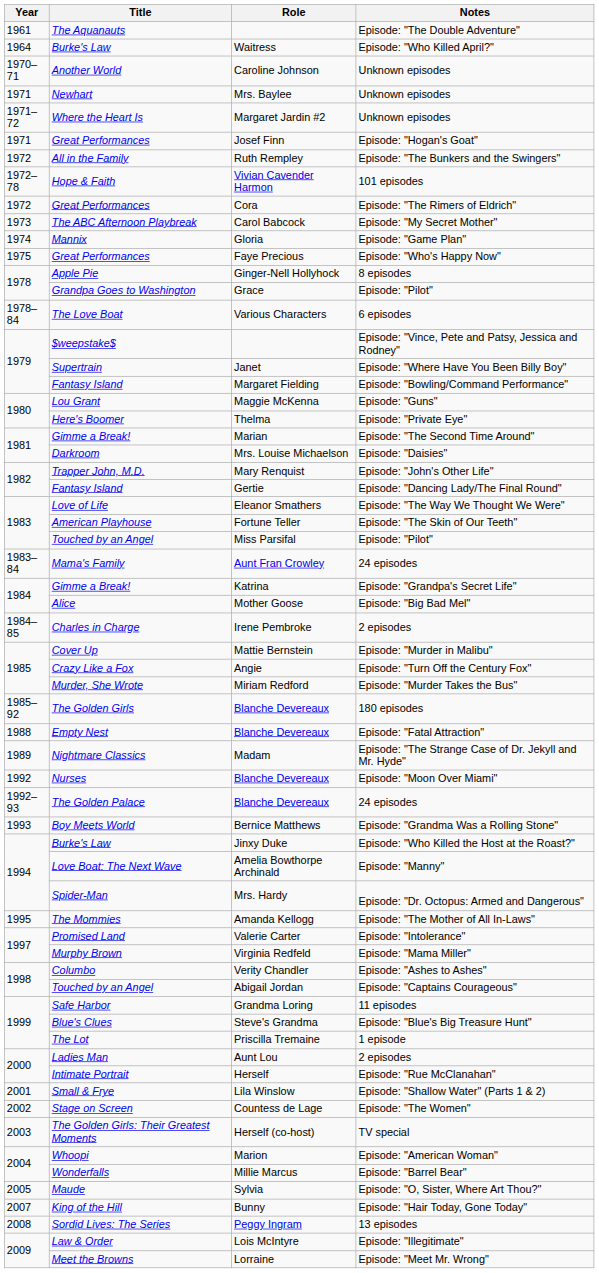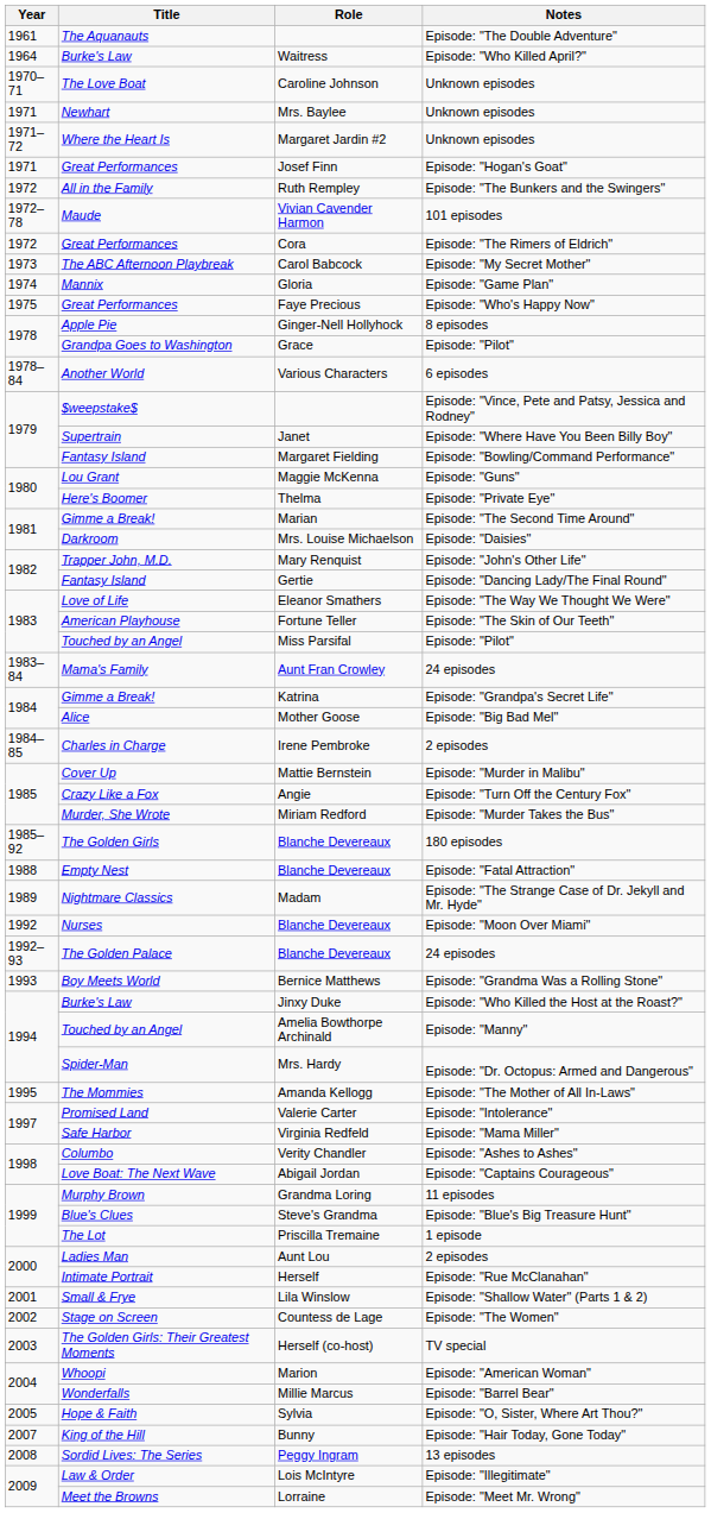Caroline Johnson | Title: Another World -> The Love Boat
Vivian Cavender Harmon | Title: Hope & Faith -> Maude
Various Characters | Title: The Love Boat -> Another World
Amelia Bowthorpe Archinald | Title: Love Boat: The Next Wave -> Touched by an Angel
Virginia Redfeld | Title: Murphy Brown -> Safe Harbor
Abigail Jordan | Title: Touched by an Angel -> Love Boat: The Next Wave
Grandma Loring | Title: Safe Harbor -> Murphy Brown
Sylvia | Title: Maude -> Hope & Faith
